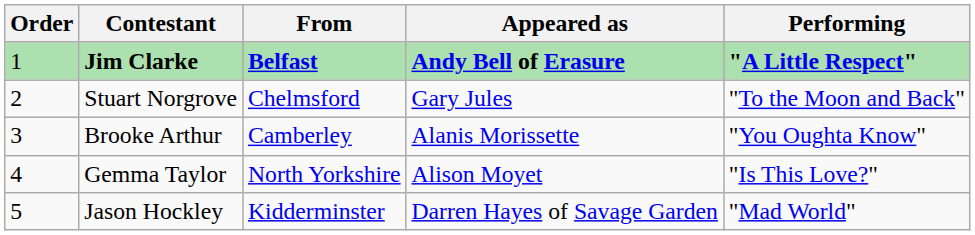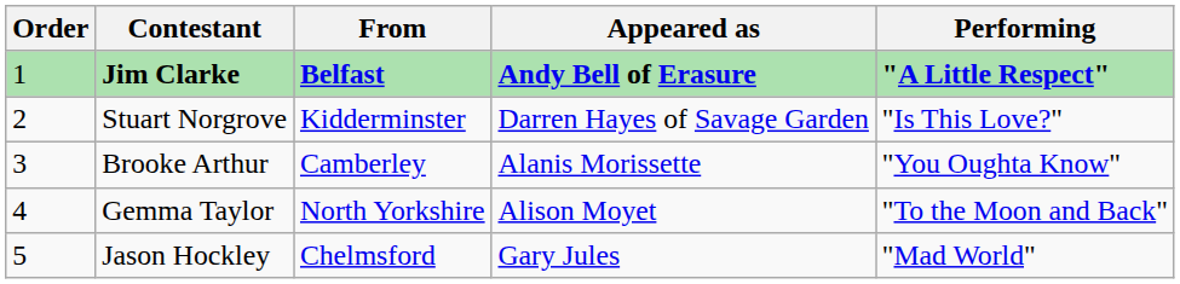Stuart Norgrove | From: Chelmsford -> Kidderminster
Stuart Norgrove | Appeared as: Gary Jules -> Darren Hayes of Savage Garden
Stuart Norgrove | Performing: "To the Moon and Back" -> "Is This Love?"
Gemma Taylor | Performing: "Is This Love?" -> "To the Moon and Back"
Jason Hockley | From: Kidderminster -> Chelmsford
Jason Hockley | Appeared as: Darren Hayes of Savage Garden -> Gary Jules
